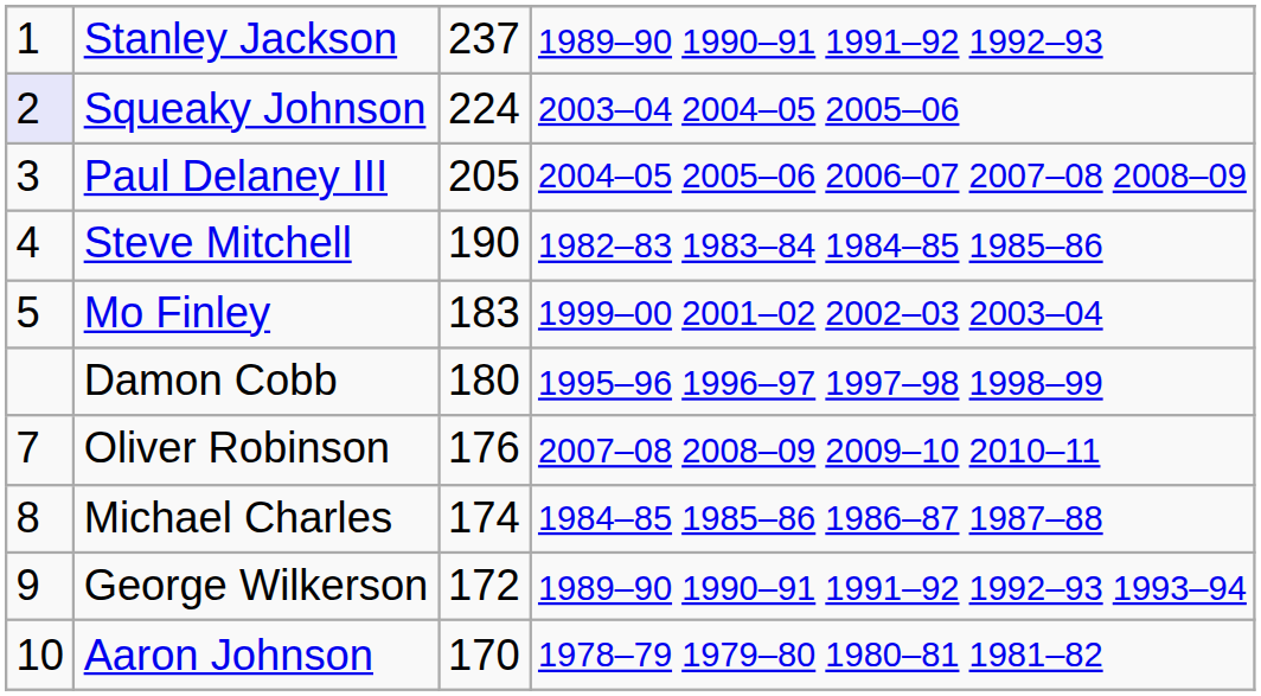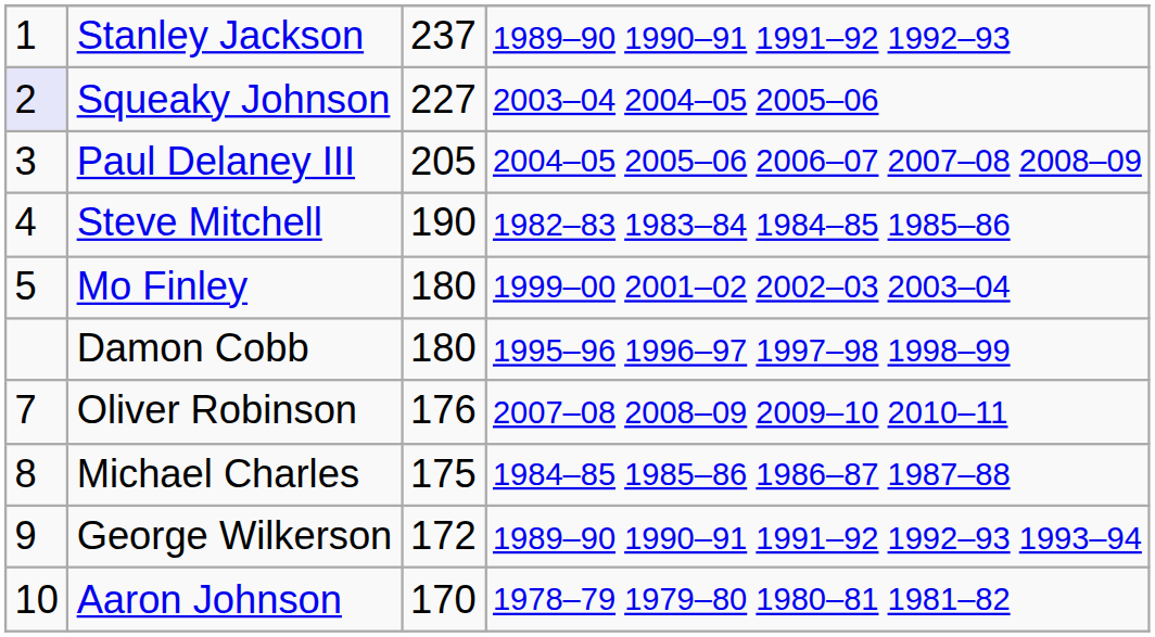Squeaky Johnson | column 3: 224 -> 227
Mo Finley | column 3: 183 -> 180
Michael Charles | column 3: 174 -> 175
